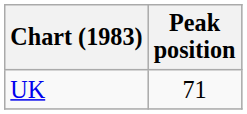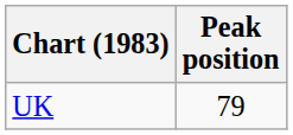UK | Peak position: 71 -> 79
